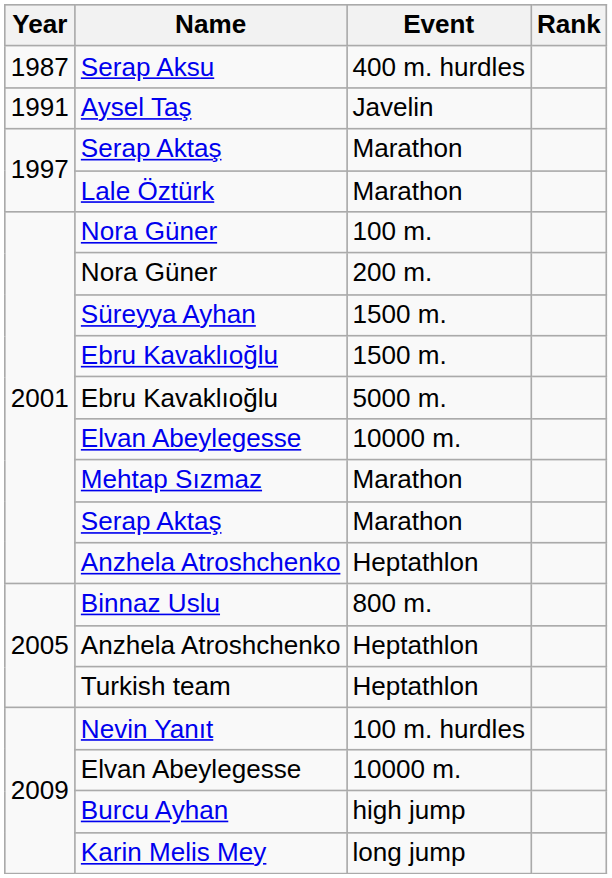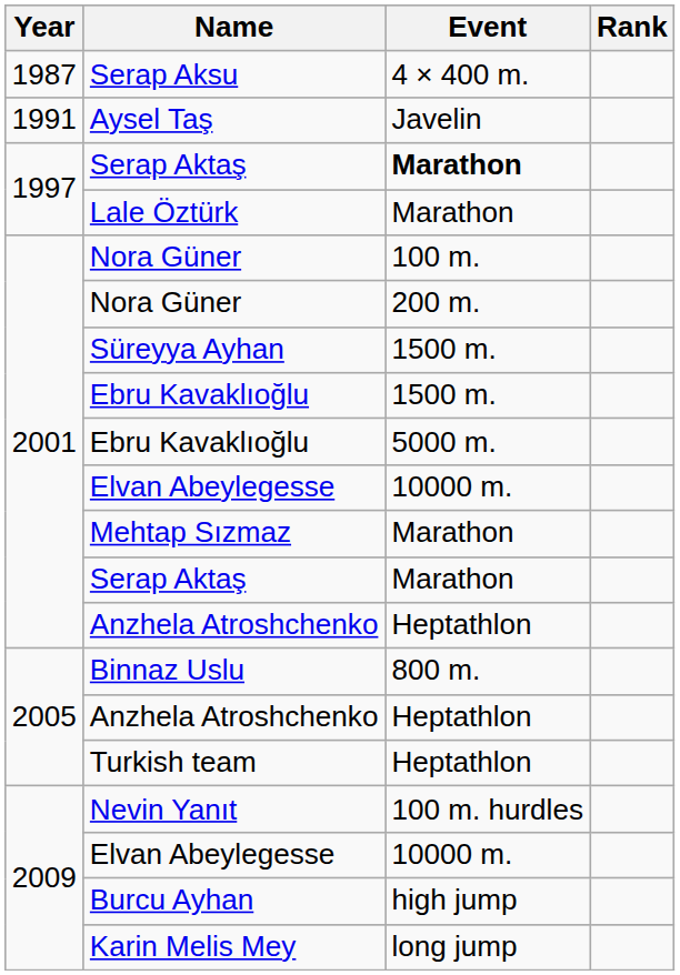Serap Aksu | Event: 400 m. hurdles -> 4 × 400 m.
1997 / Serap Aktaş | Event: normal -> bold
